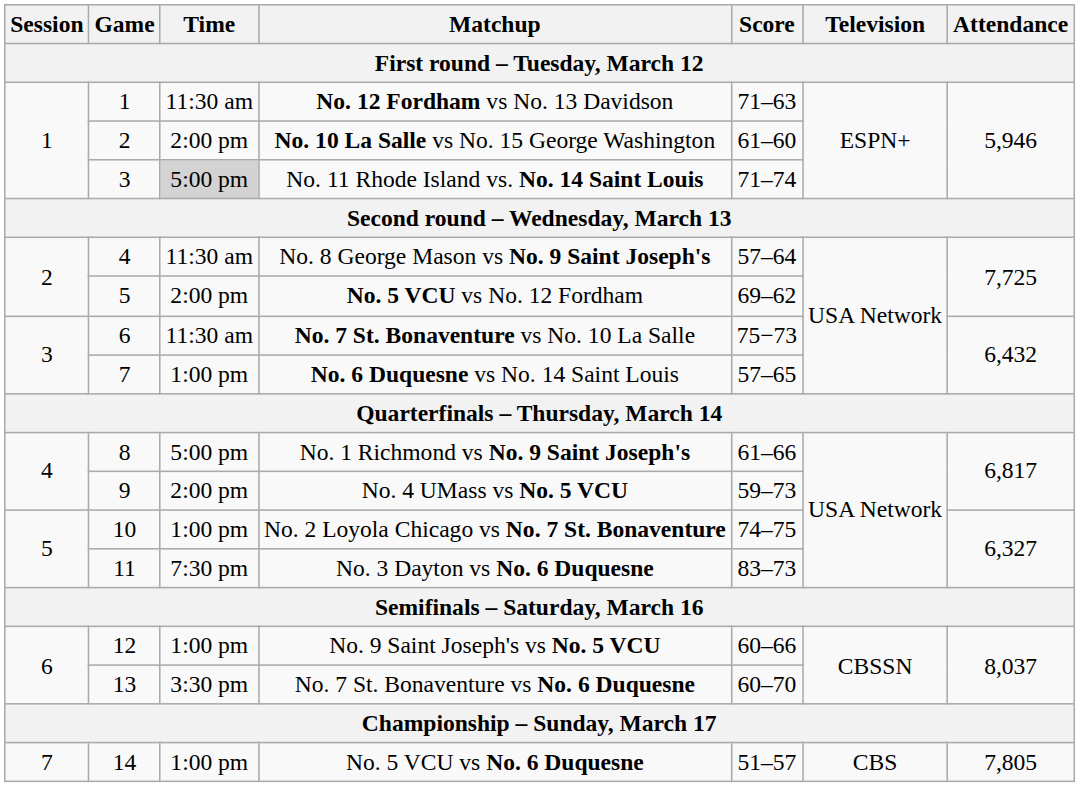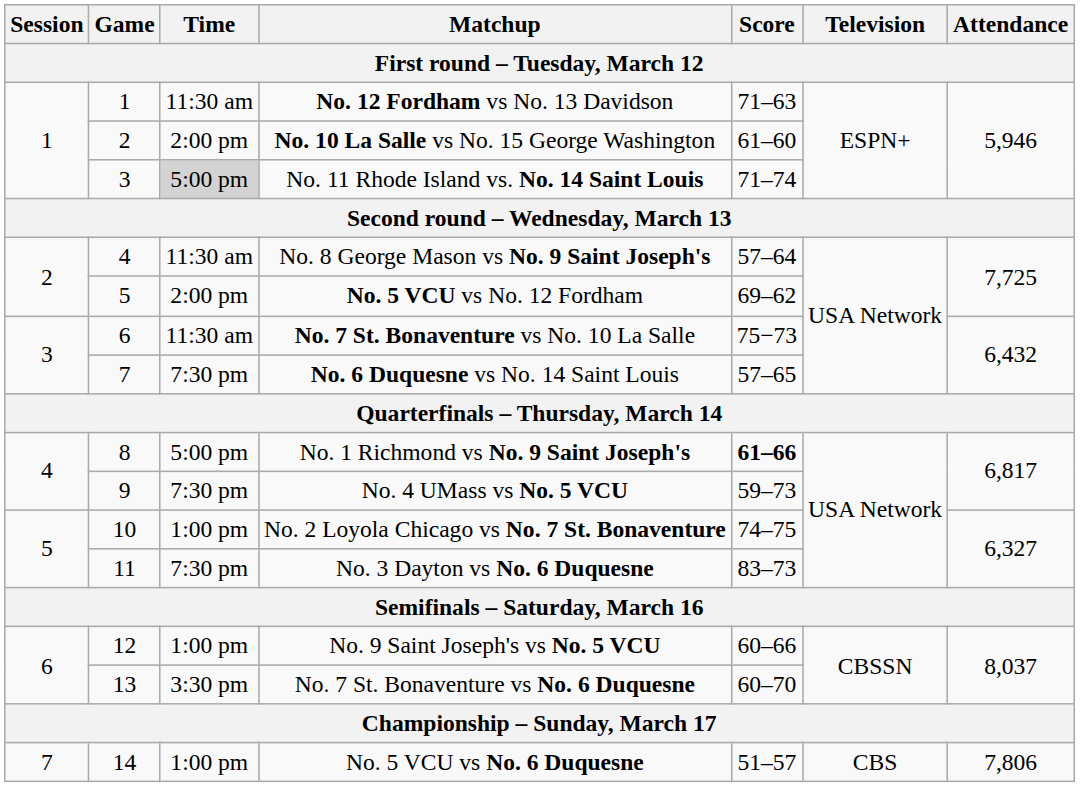No. 6 Duquesne vs No. 14 Saint Louis | Time: 1:00 pm -> 7:30 pm
No. 1 Richmond vs No. 9 Saint Joseph's | Score: normal -> bold
No. 4 UMass vs No. 5 VCU | Time: 2:00 pm -> 7:30 pm
No. 5 VCU vs No. 6 Duquesne | Attendance: 7,805 -> 7,806
